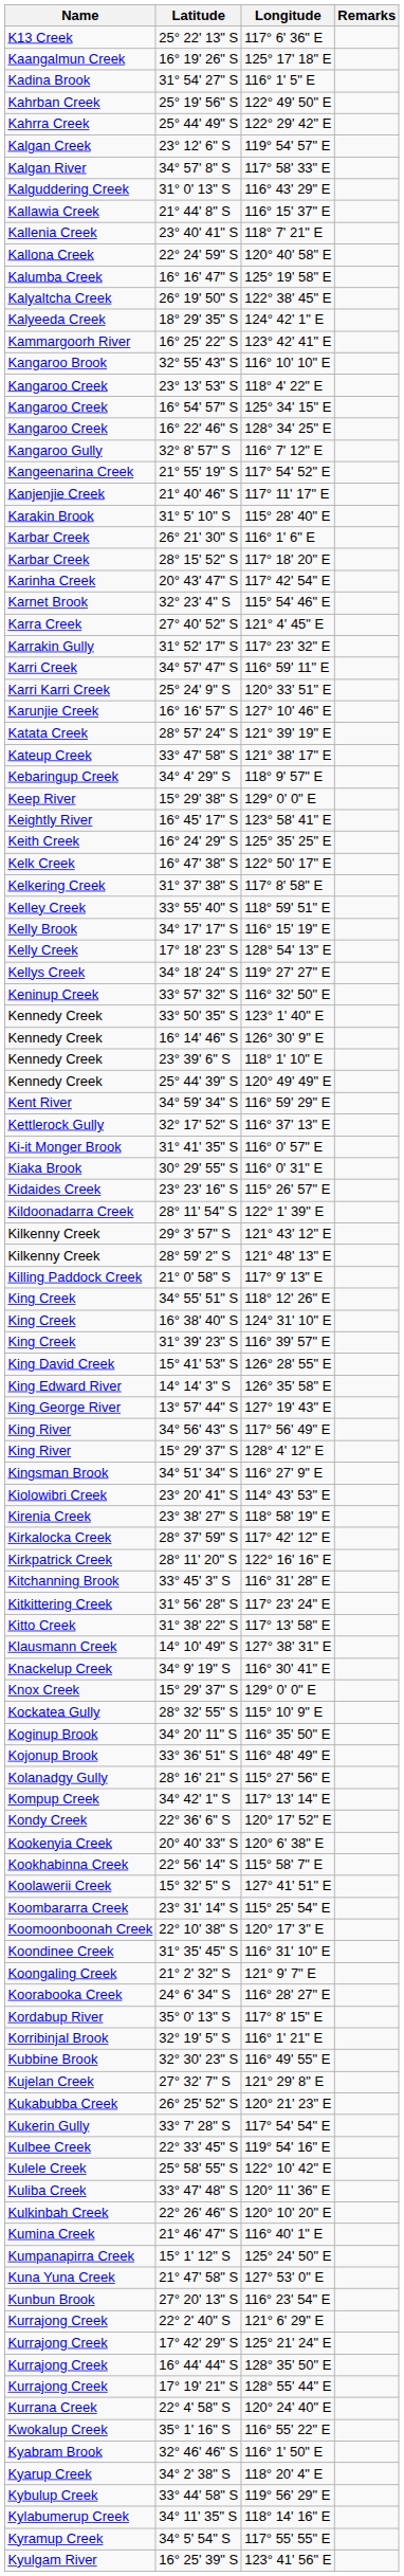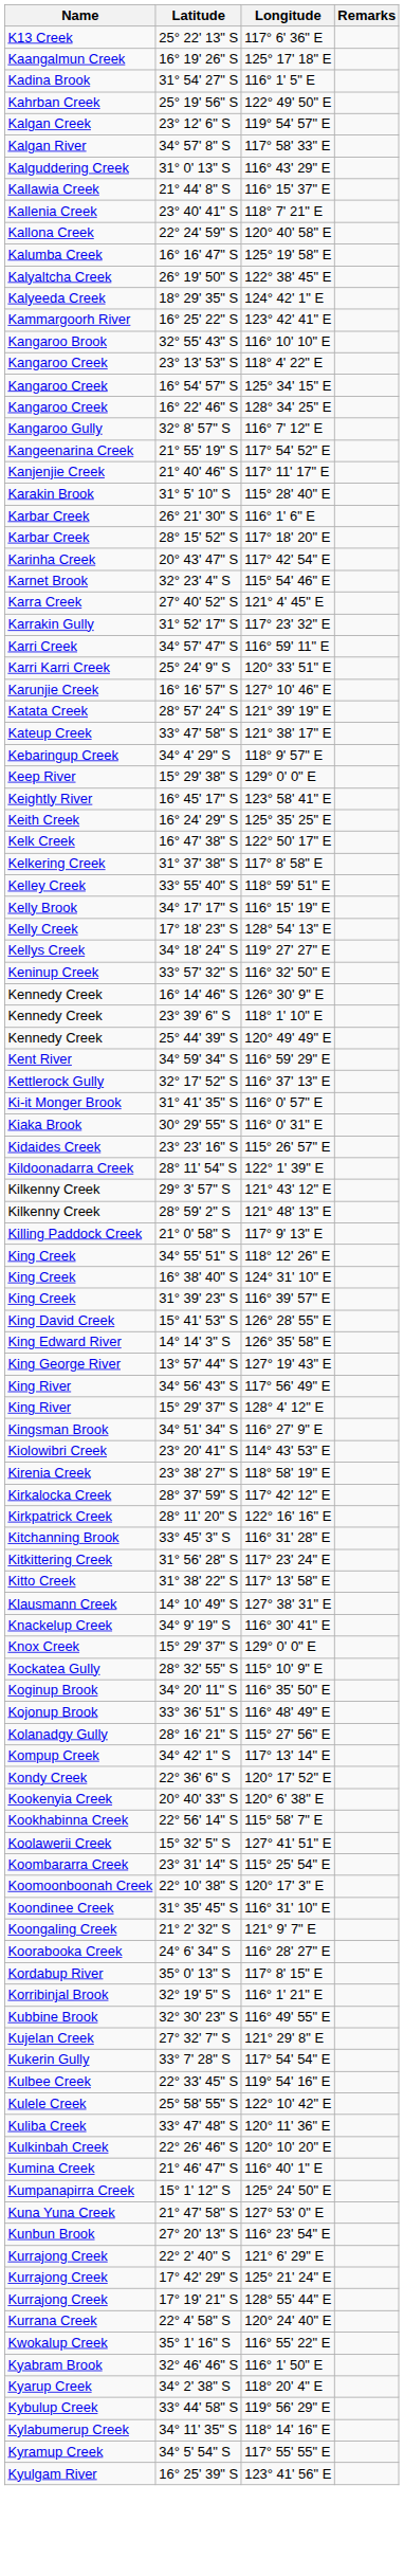- row: Kahrra Creek | 25° 44' 49" S | 122° 29' 42" E
- row: Kennedy Creek | 33° 50' 35" S | 123° 1' 40" E
- row: Kukabubba Creek | 26° 25' 52" S | 120° 21' 23" E
- row: Kurrajong Creek | 16° 44' 44" S | 128° 35' 50" E
